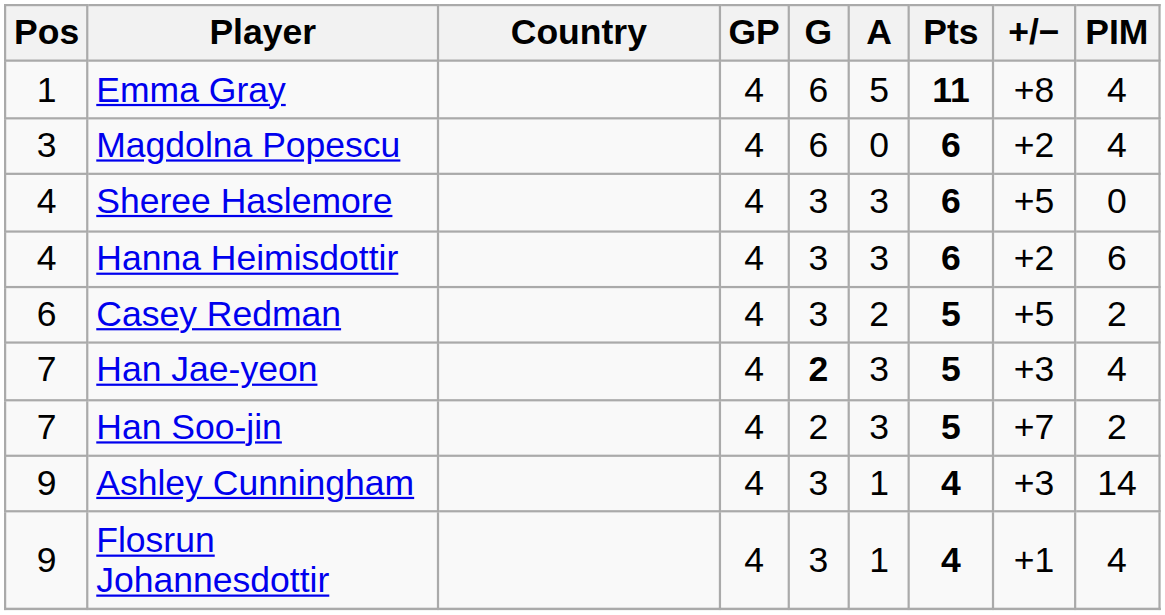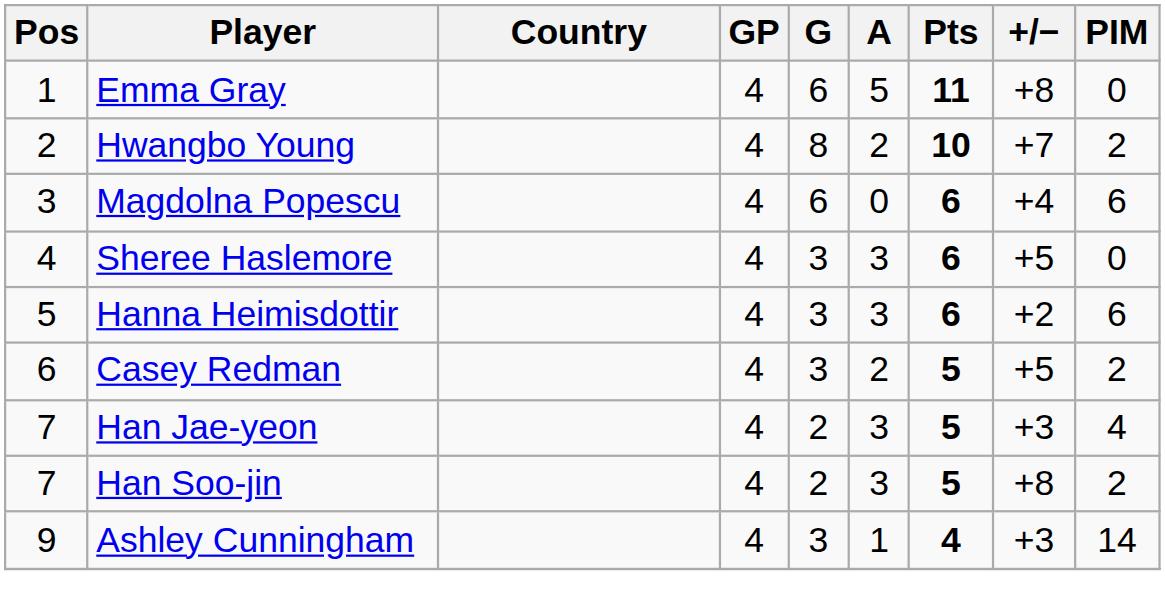Emma Gray | PIM: 4 -> 0
+ row: 2 | Hwangbo Young | 4 | 8 | 2 | 10 | +7 | 2
Magdolna Popescu | +/−: +2 -> +4
Magdolna Popescu | PIM: 4 -> 6
Hanna Heimisdottir | Pos: 4 -> 5
Han Jae-yeon | G: bold -> normal
Han Soo-jin | +/−: +7 -> +8
- row: 9 | Flosrun Johannesdottir | 4 | 3 | 1 | 4 | +1 | 4
